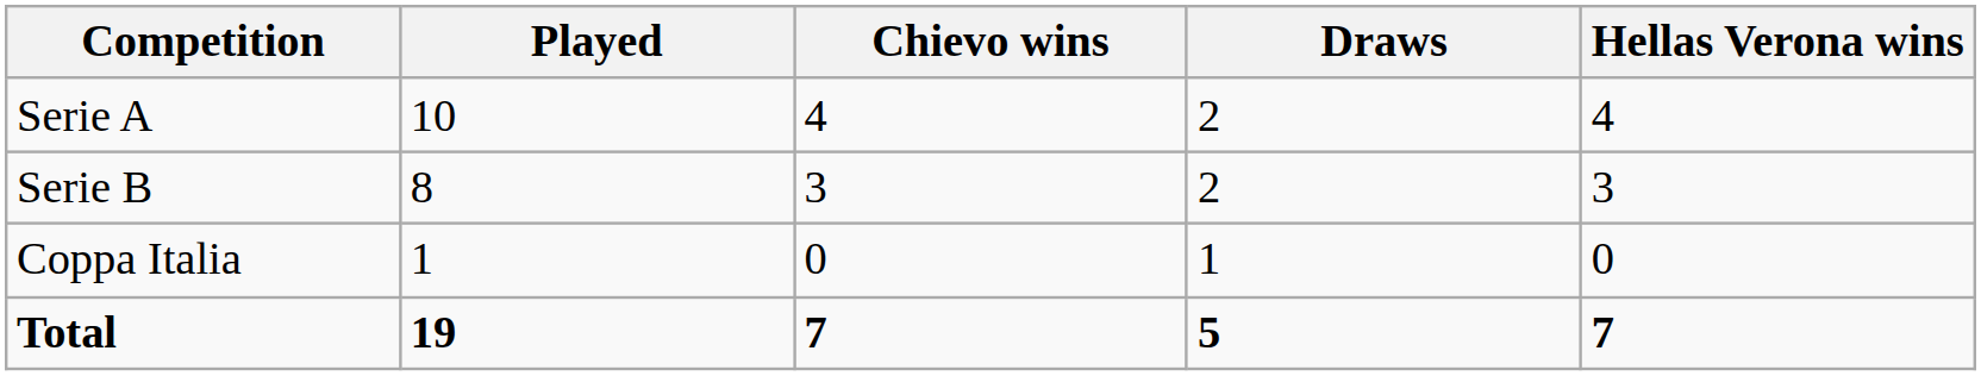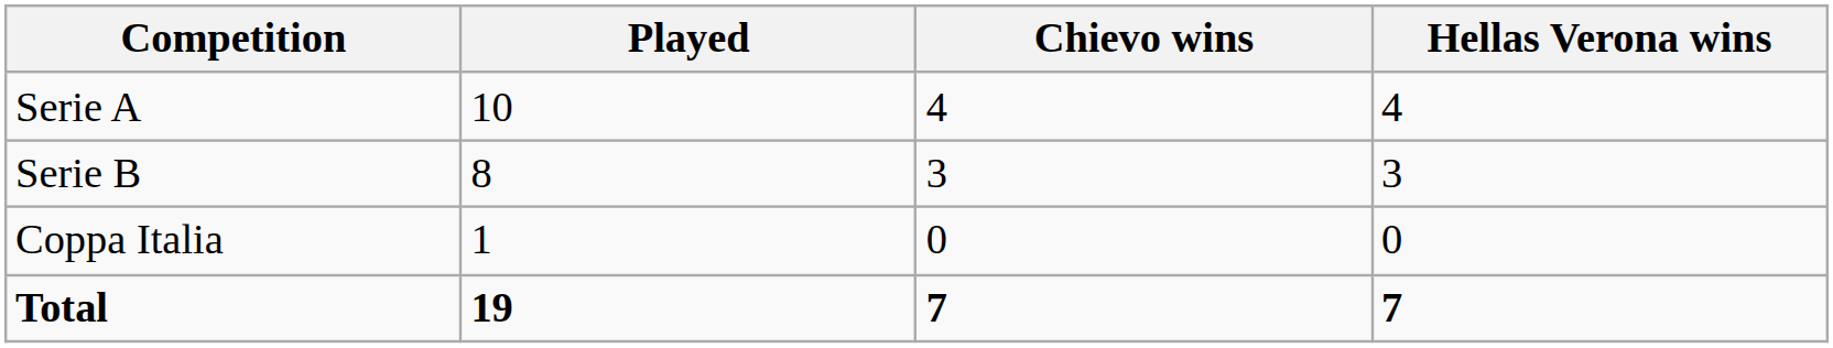- column: Draws | 2 | 2 | 1 | 5
